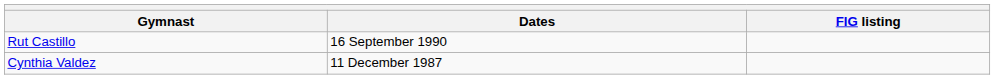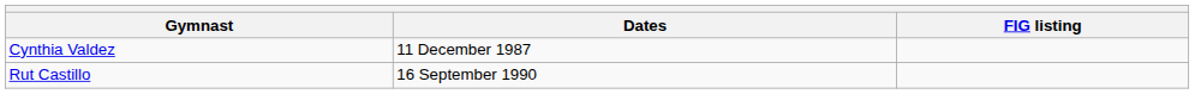rows swapped: Rut Castillo <-> Cynthia Valdez
